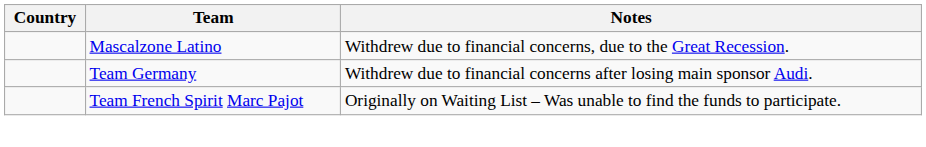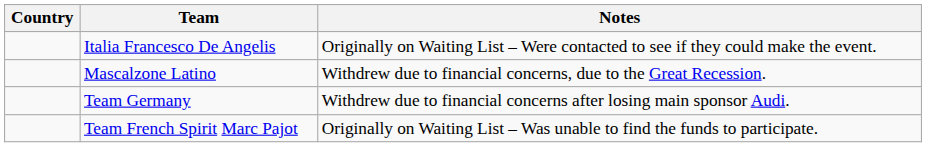+ row: Italia Francesco De Angelis | Originally on Waiting List – Were contacted to see if they could make the event.
